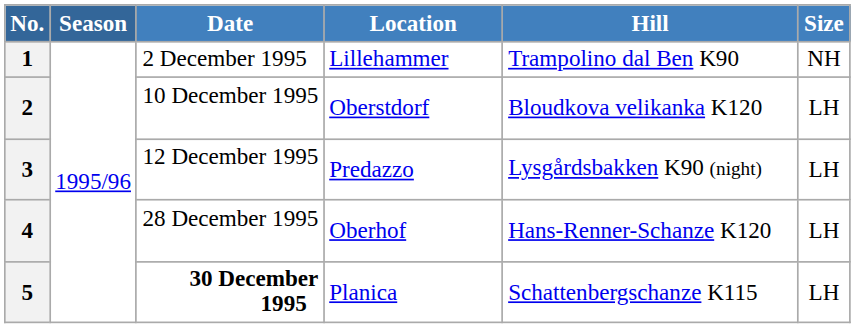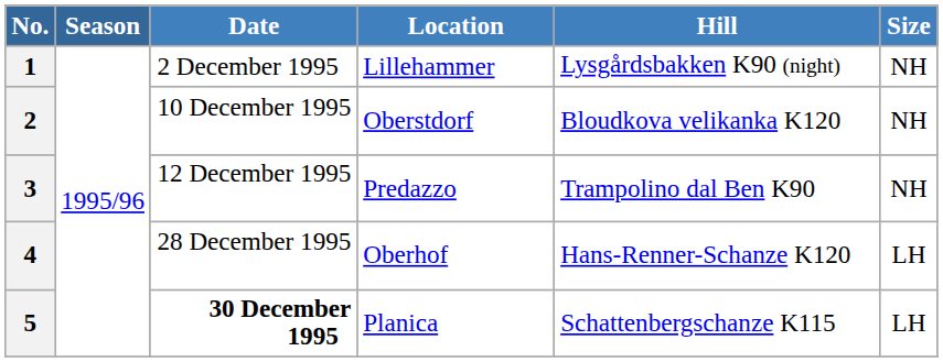1 | Hill: Trampolino dal Ben K90 -> Lysgårdsbakken K90 (night)
2 | Size: LH -> NH
3 | Hill: Lysgårdsbakken K90 (night) -> Trampolino dal Ben K90
3 | Size: LH -> NH
